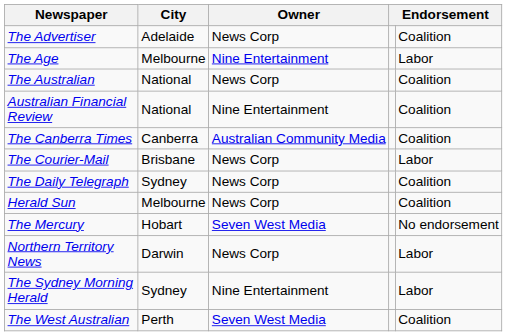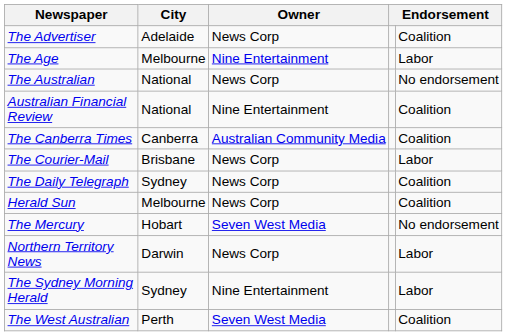The Australian | column 5: Coalition -> No endorsement
